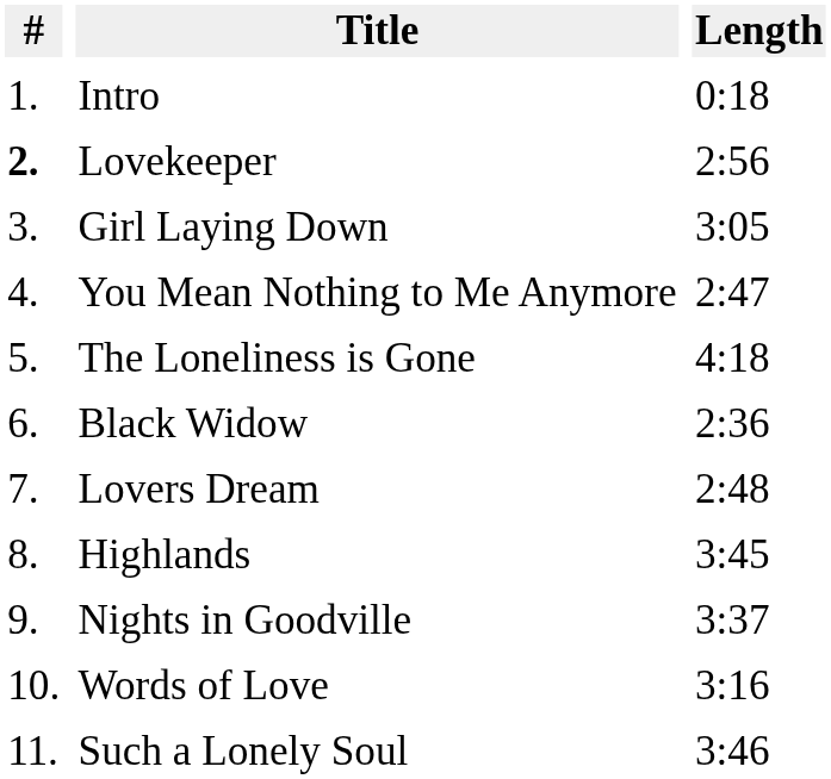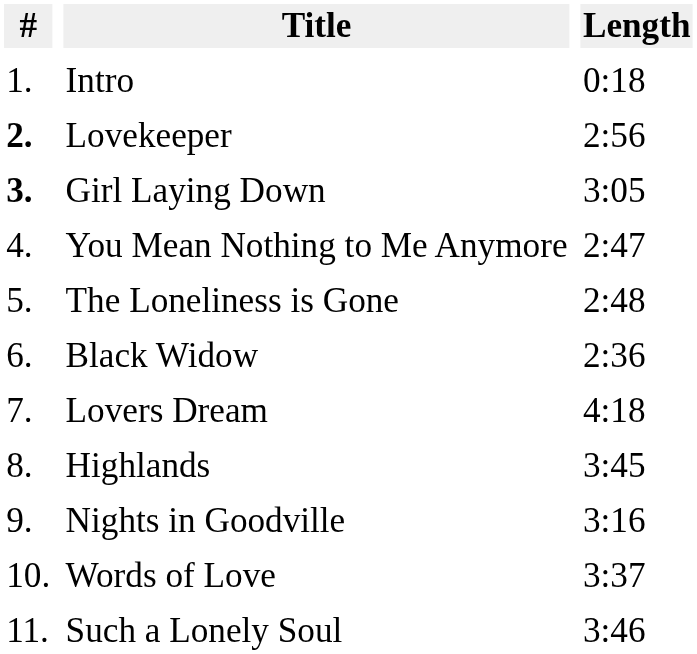Girl Laying Down | #: normal -> bold
The Loneliness is Gone | Length: 4:18 -> 2:48
Lovers Dream | Length: 2:48 -> 4:18
Nights in Goodville | Length: 3:37 -> 3:16
Words of Love | Length: 3:16 -> 3:37
